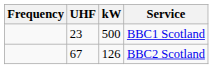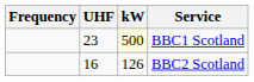BBC1 Scotland | kW: no background -> lightyellow background
BBC2 Scotland | UHF: 67 -> 16
